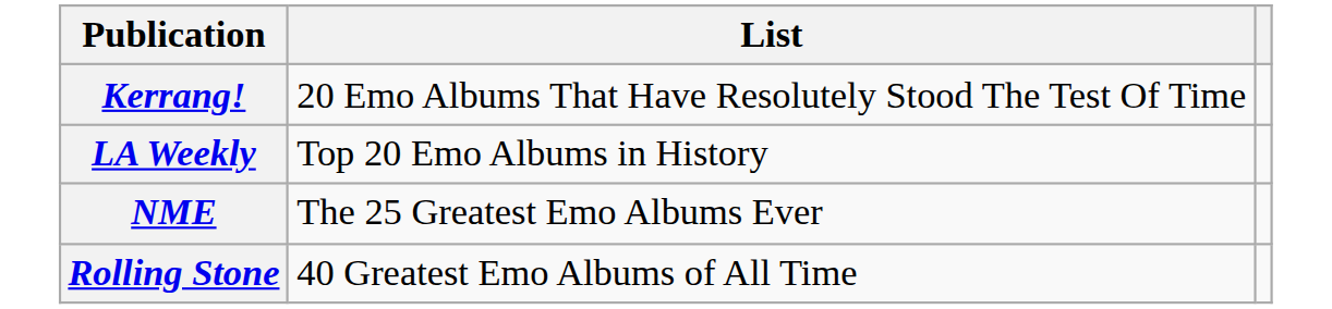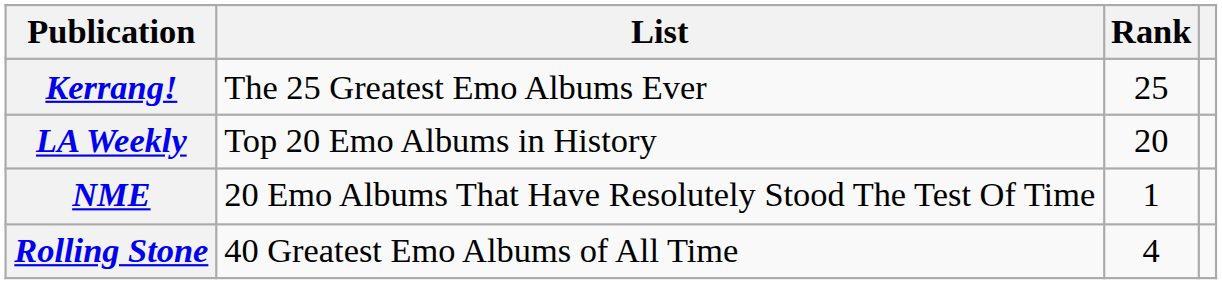+ column: Rank | 25 | 20 | 1 | 4
Kerrang! | List: 20 Emo Albums That Have Resolutely Stood The Test Of Time -> The 25 Greatest Emo Albums Ever
NME | List: The 25 Greatest Emo Albums Ever -> 20 Emo Albums That Have Resolutely Stood The Test Of Time
